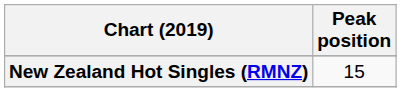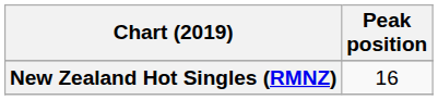New Zealand Hot Singles (RMNZ) | Peak position: 15 -> 16
